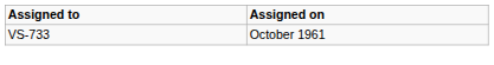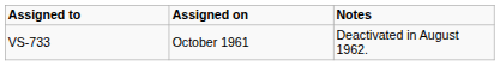+ column: Notes | Deactivated in August 1962.
